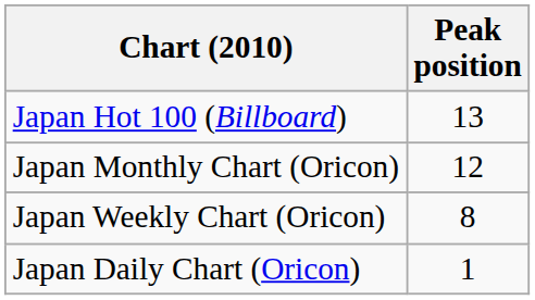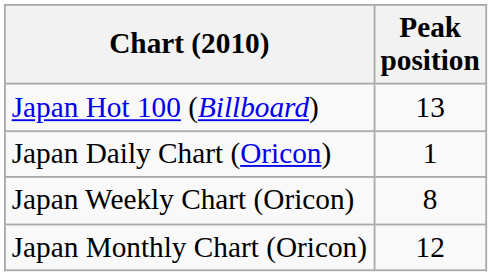rows swapped: Japan Daily Chart (Oricon) <-> Japan Monthly Chart (Oricon)
